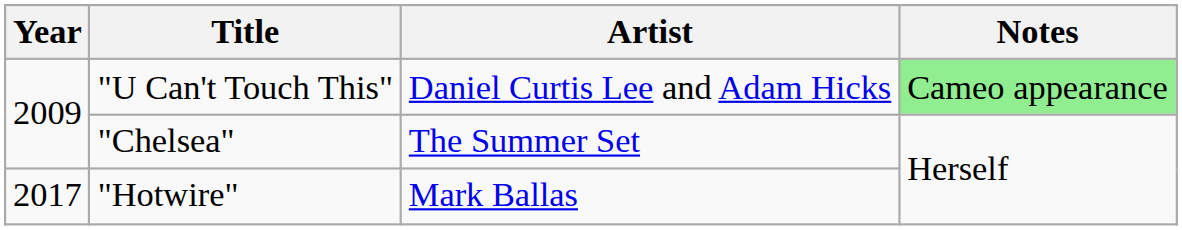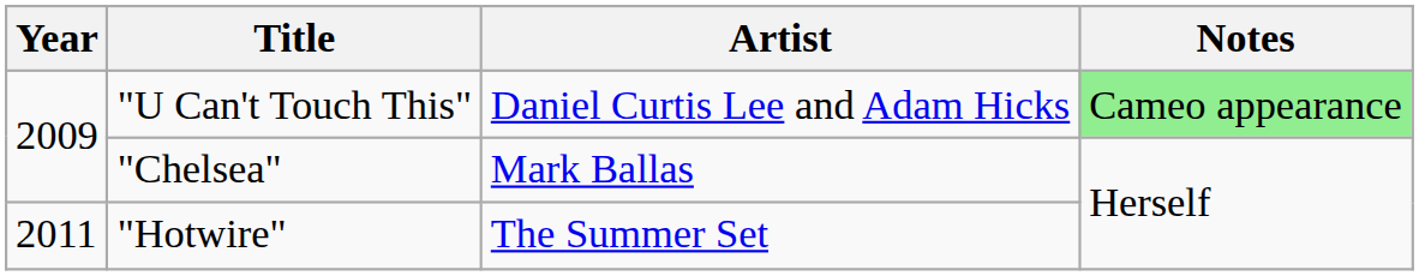"Chelsea" | Artist: The Summer Set -> Mark Ballas
"Hotwire" | Year: 2017 -> 2011
"Hotwire" | Artist: Mark Ballas -> The Summer Set
